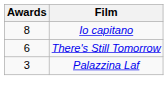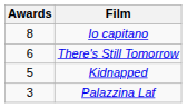+ row: 5 | Kidnapped
